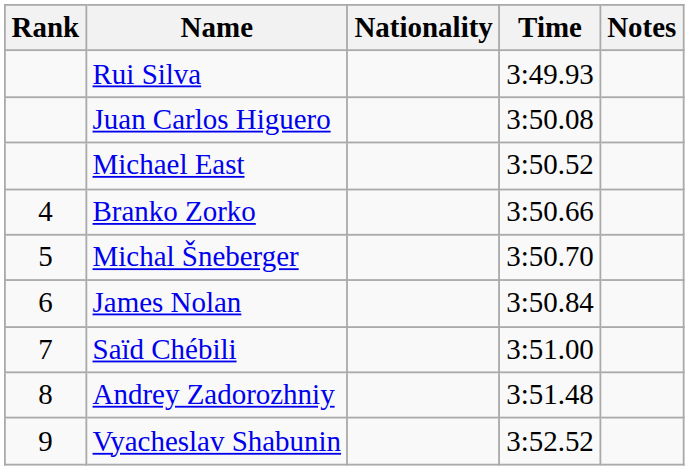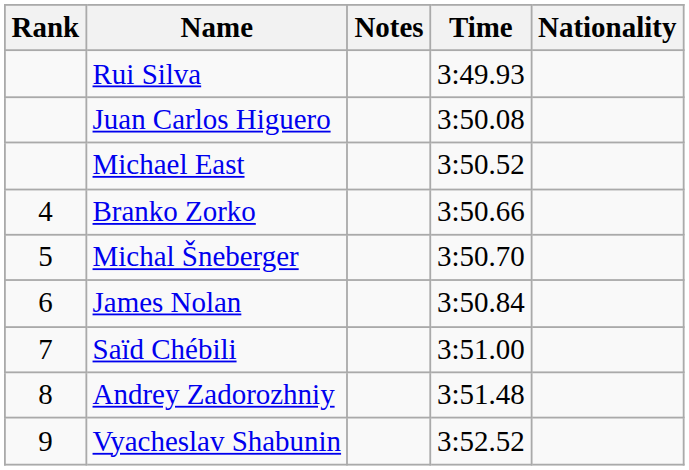columns swapped: Nationality <-> Notes
